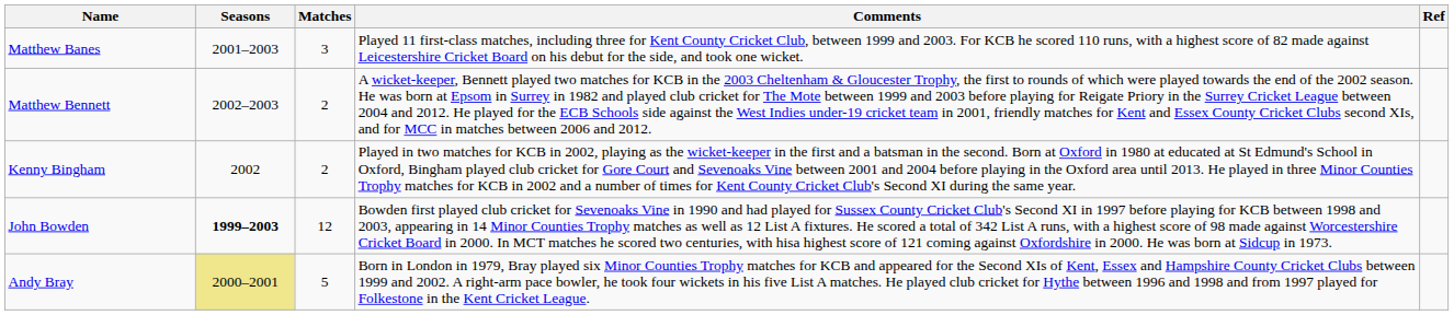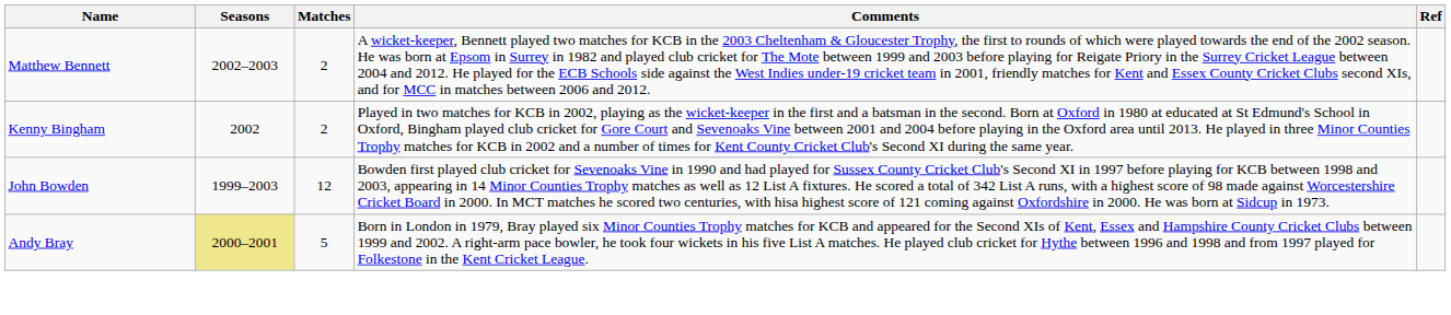- row: Matthew Banes | 2001–2003 | 3 | Played 11 first-class matches, including three for Kent County Cricket Club, between 1999 and 2003. For KCB he scored 110 runs, with a highest score of 82 made against Leicestershire Cricket Board on his debut for the side, and took one wicket.
John Bowden | Seasons: bold -> normal
